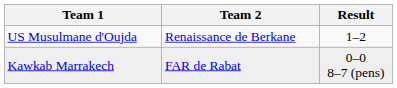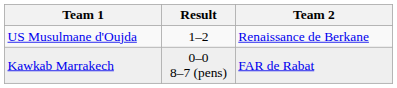columns swapped: Team 2 <-> Result
